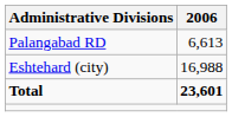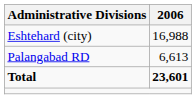rows swapped: Palangabad RD <-> Eshtehard (city)
